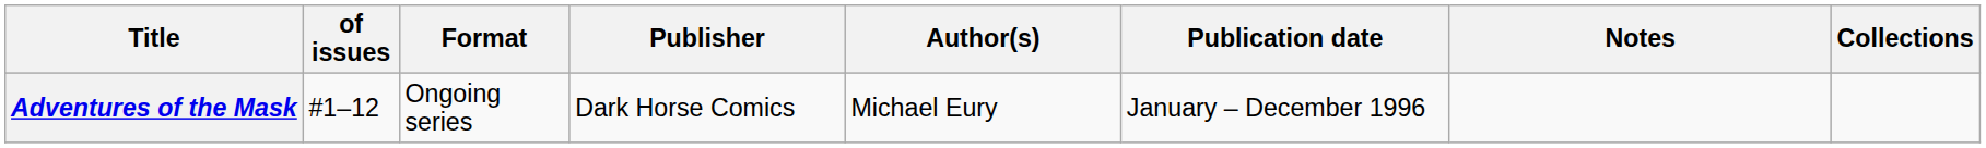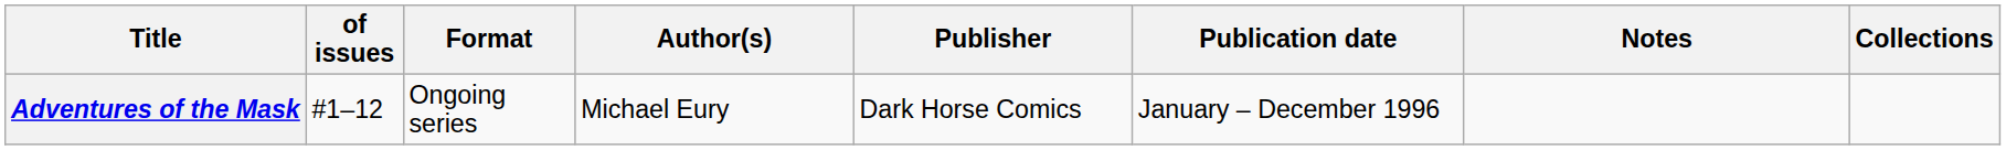columns swapped: Author(s) <-> Publisher
